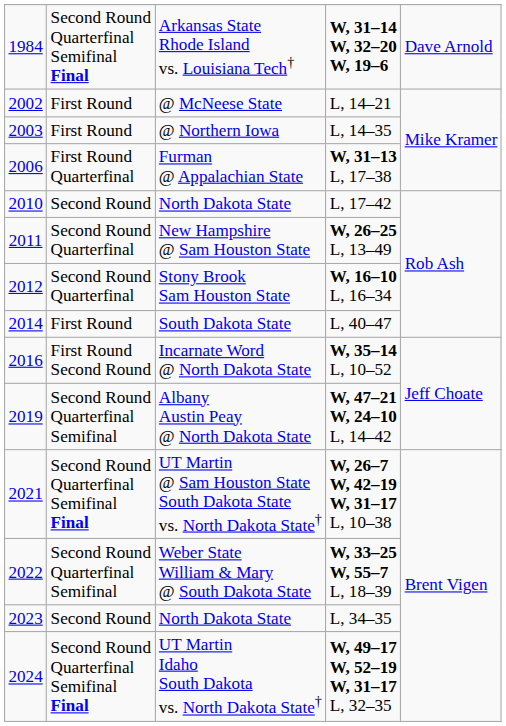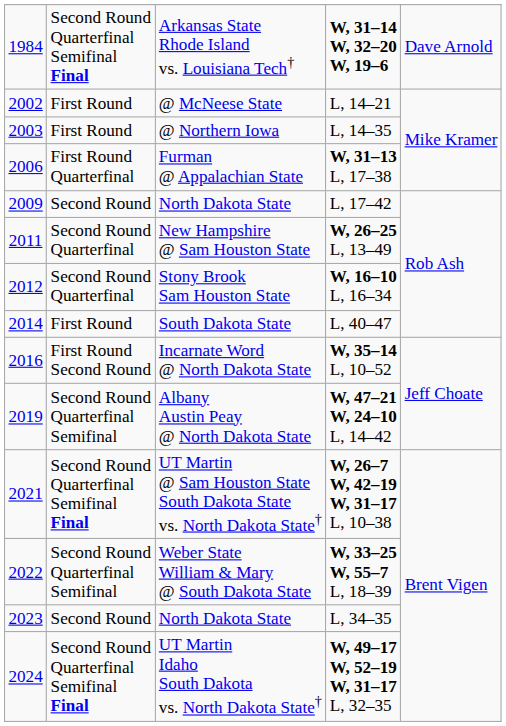L, 17–42 | column 1: 2010 -> 2009
